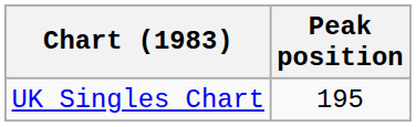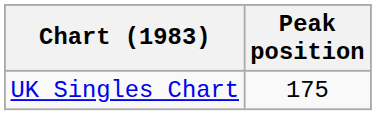UK Singles Chart | Peak position: 195 -> 175
